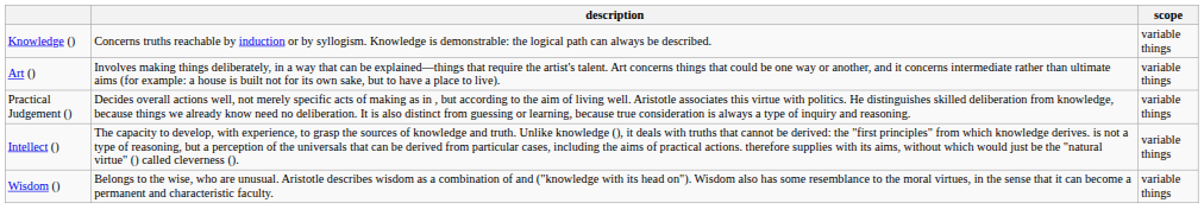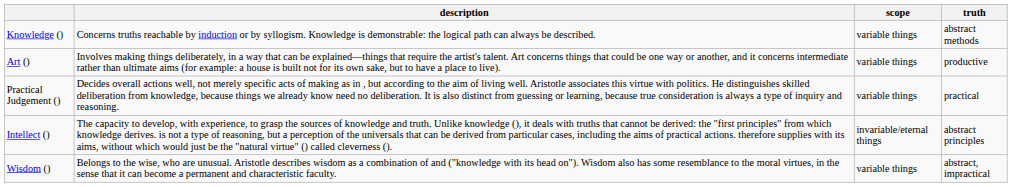+ column: truth | abstract methods | productive | practical | abstract principles | abstract, impractical
Intellect () | scope: variable things -> invariable/eternal things
